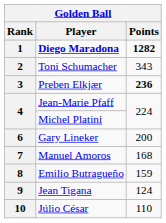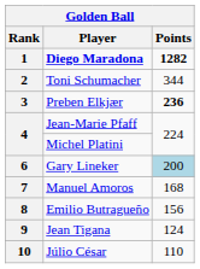2 | Points: 343 -> 344
6 | Points: no background -> lightblue background
8 | Points: 159 -> 156
